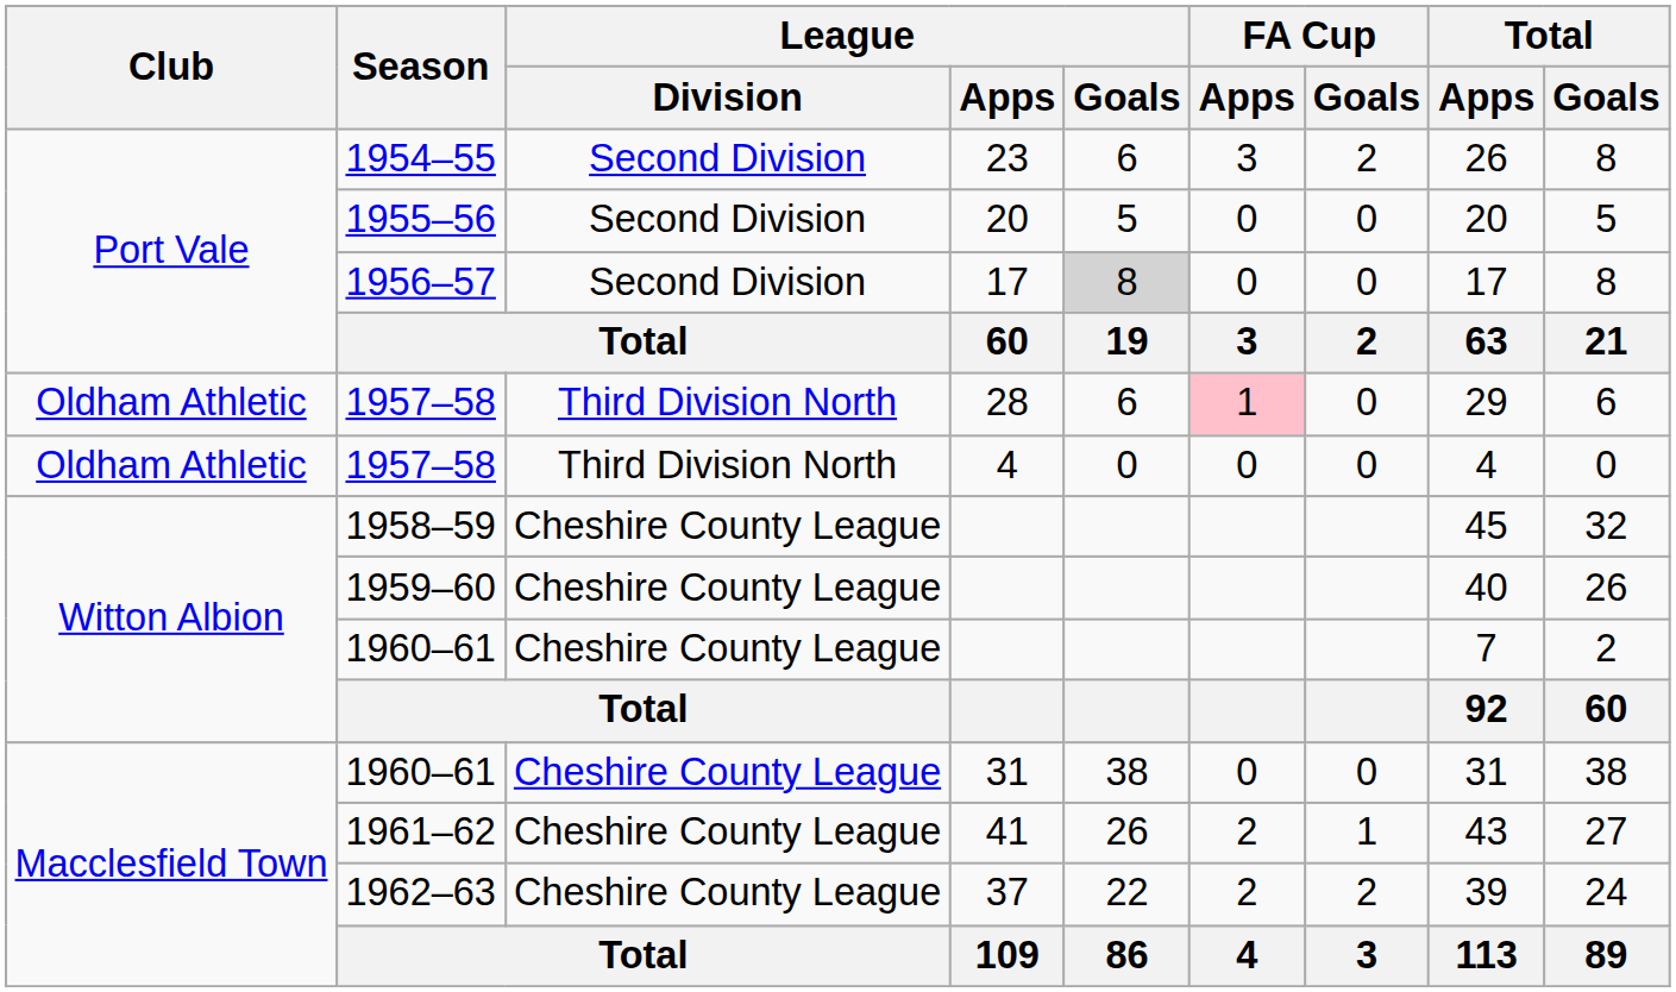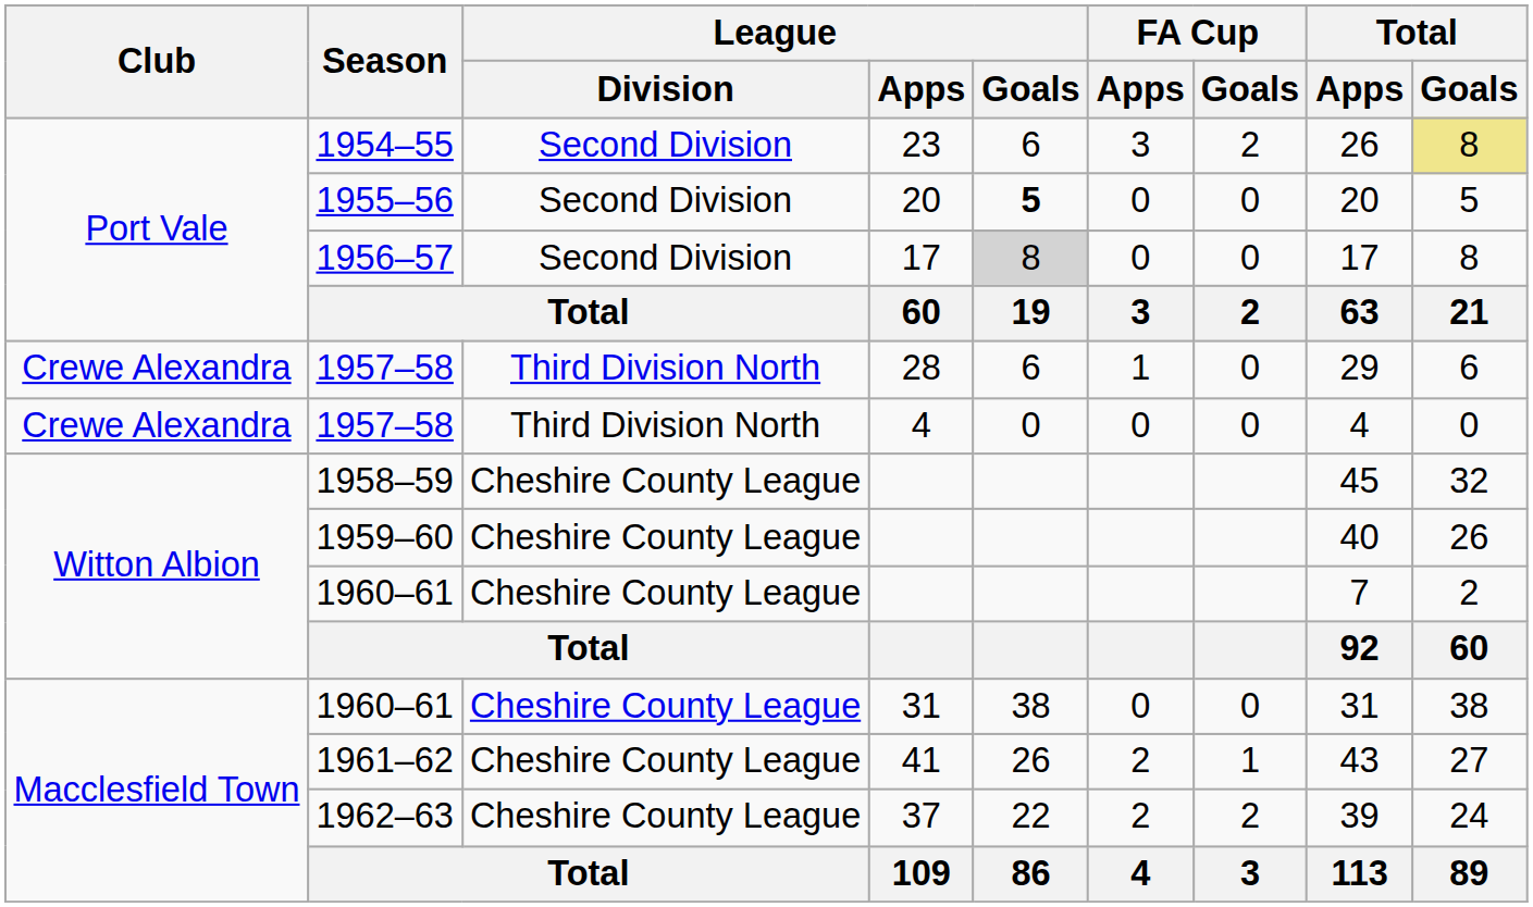1954–55 | Total / Goals: no background -> khaki background
1955–56 | League / Goals: normal -> bold
1957–58 / 28 | Club: Oldham Athletic -> Crewe Alexandra
1957–58 / 28 | FA Cup / Apps: pink background -> no background
1957–58 / 4 | Club: Oldham Athletic -> Crewe Alexandra
